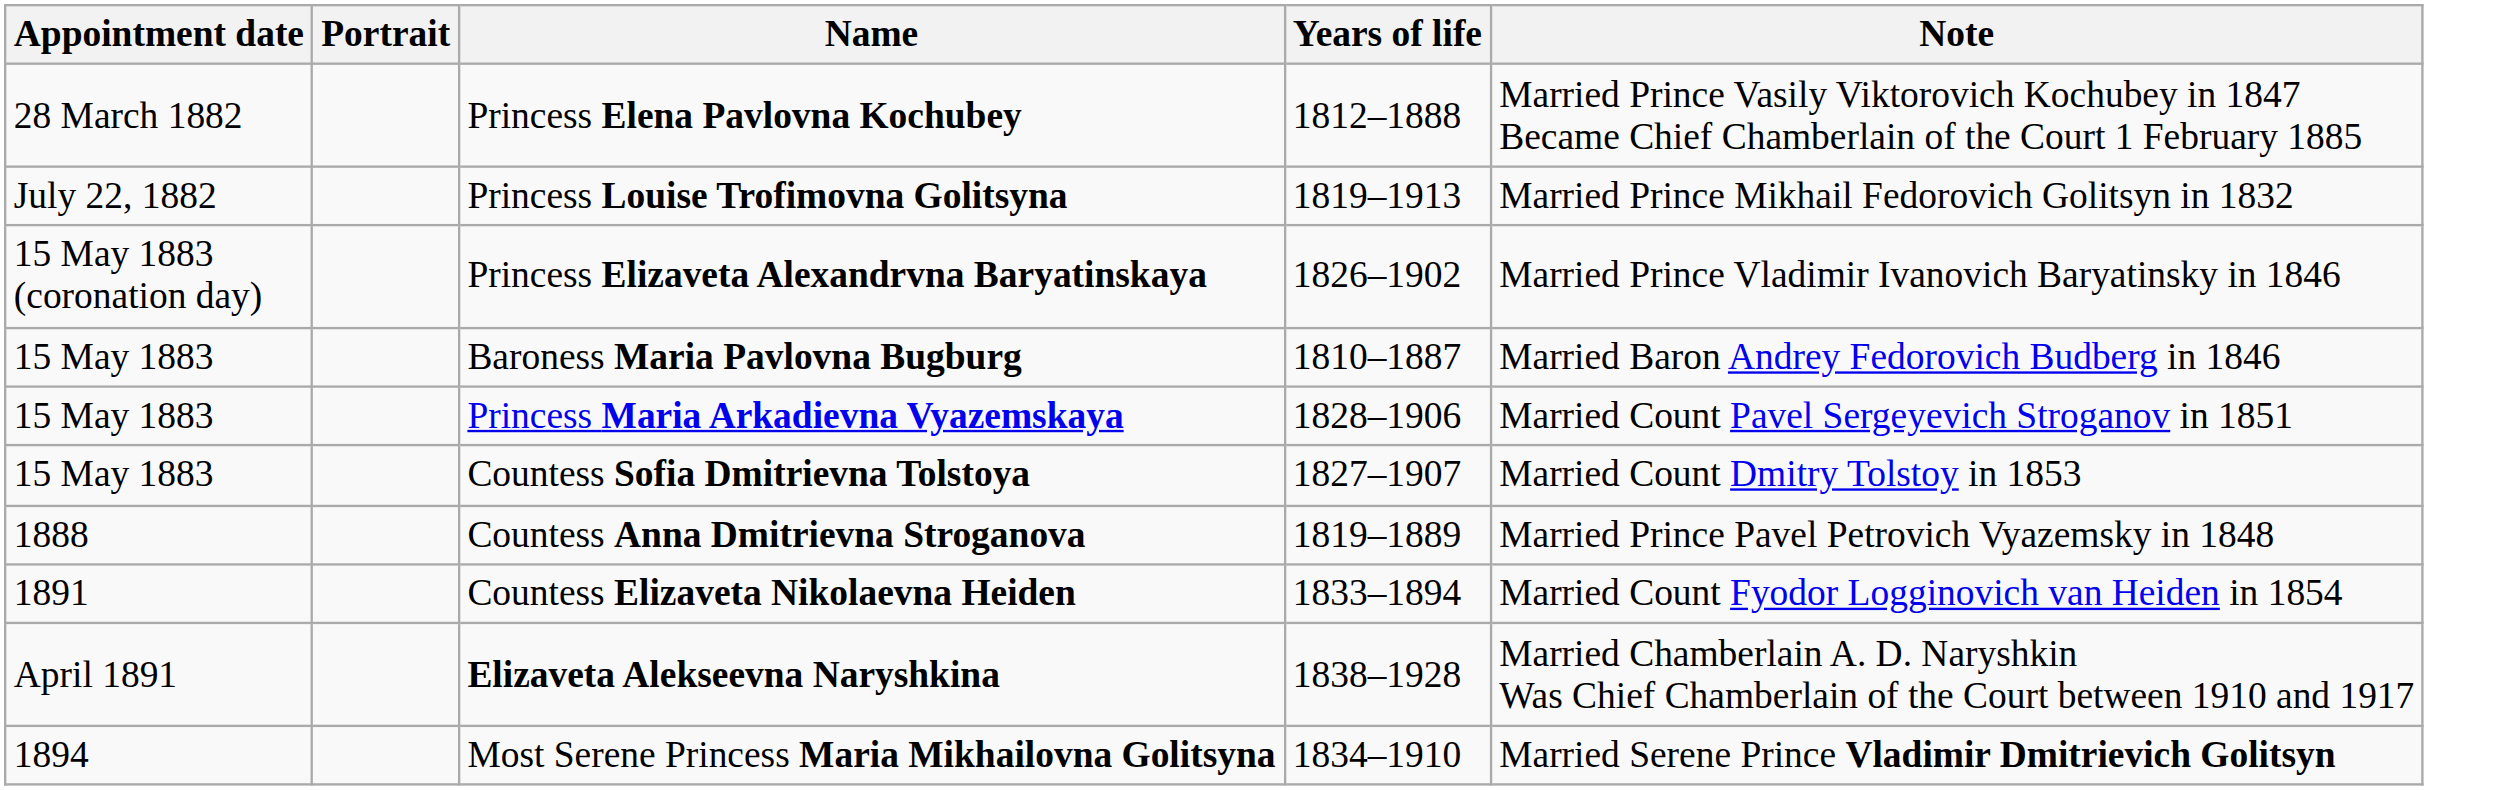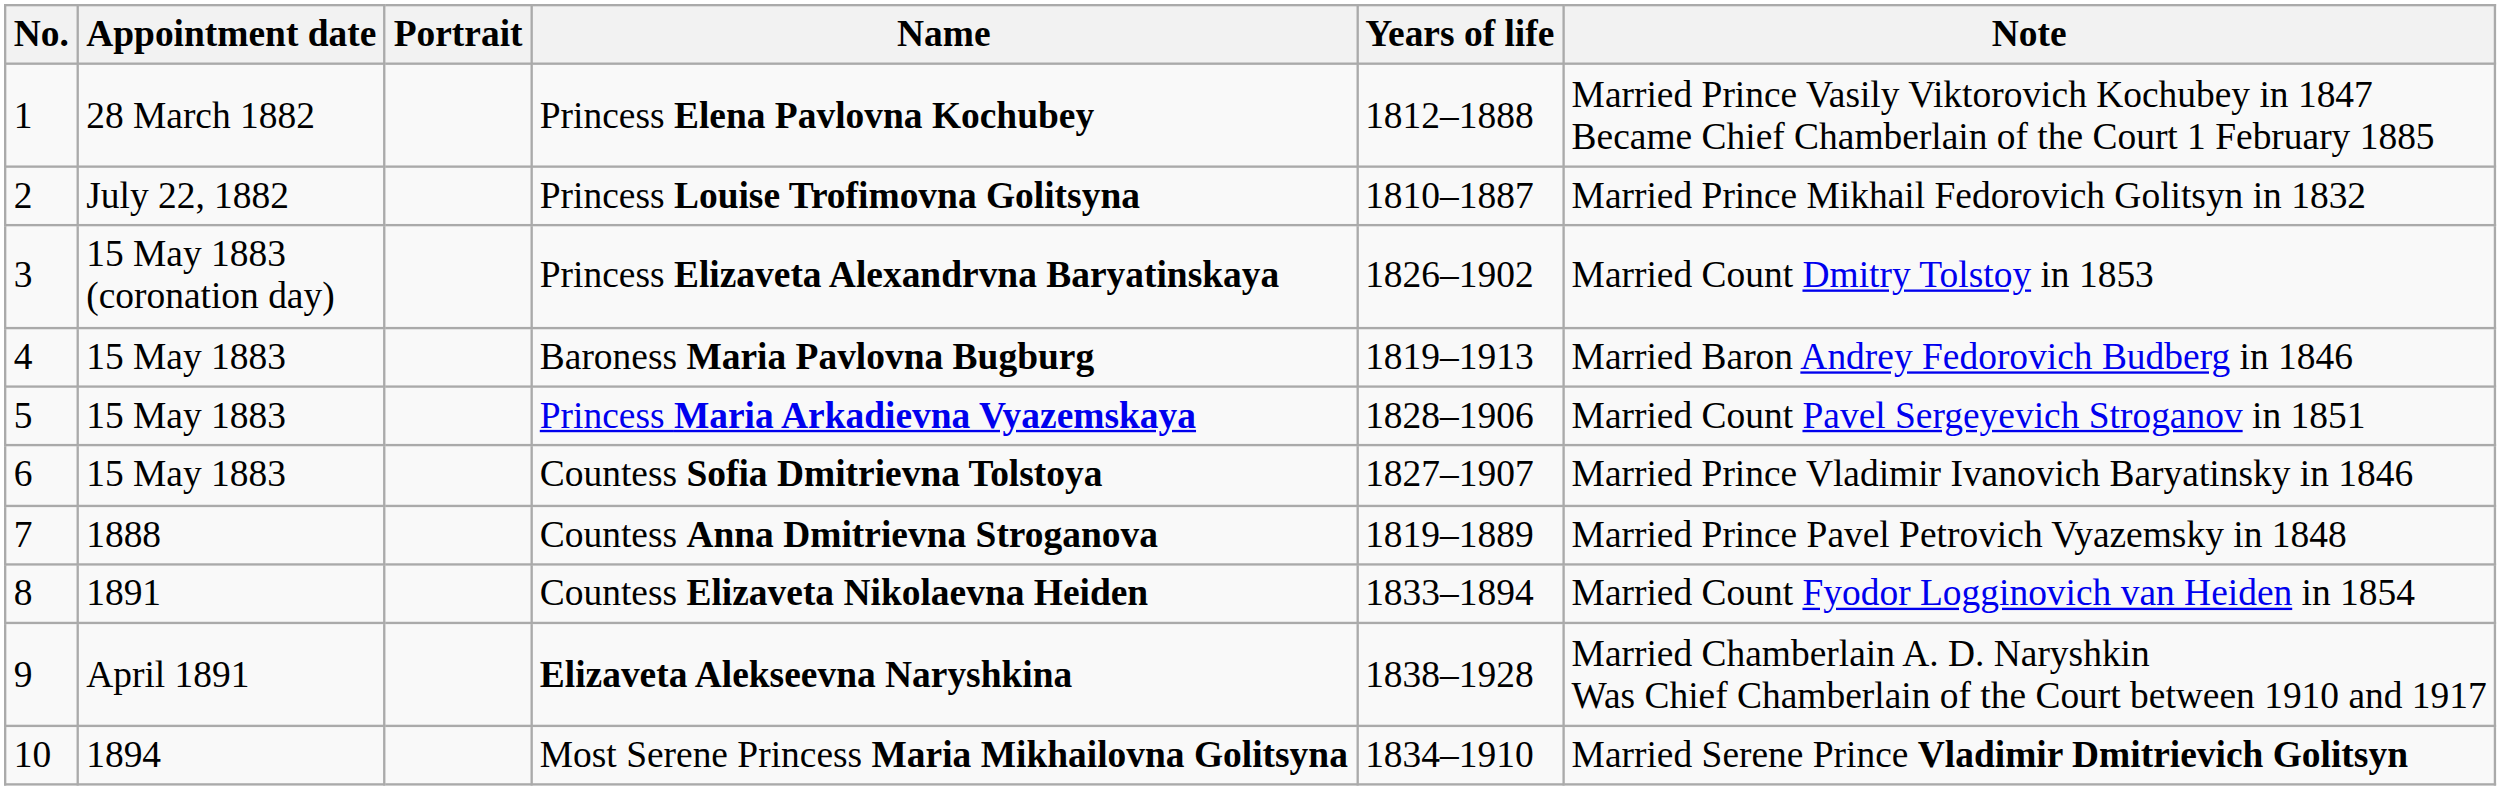+ column: No. | 1 | 2 | 3 | 4 | 5 | 6 | 7 | 8 | 9 | 10
Princess Louise Trofimovna Golitsyna | Years of life: 1819–1913 -> 1810–1887
Princess Elizaveta Alexandrvna Baryatinskaya | Note: Married Prince Vladimir Ivanovich Baryatinsky in 1846 -> Married Count Dmitry Tolstoy in 1853
Baroness Maria Pavlovna Bugburg | Years of life: 1810–1887 -> 1819–1913
Countess Sofia Dmitrievna Tolstoya | Note: Married Count Dmitry Tolstoy in 1853 -> Married Prince Vladimir Ivanovich Baryatinsky in 1846
